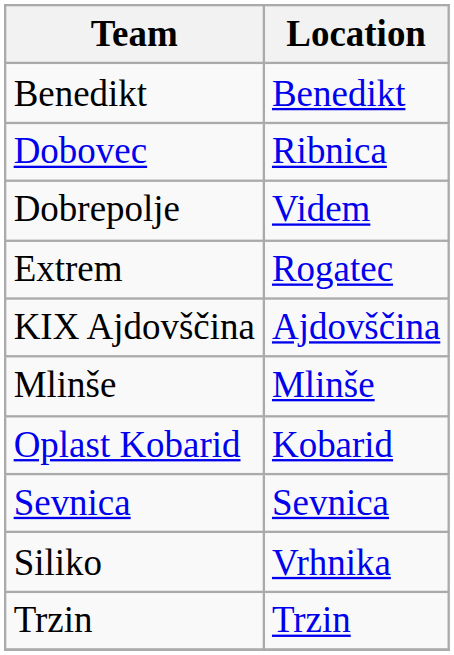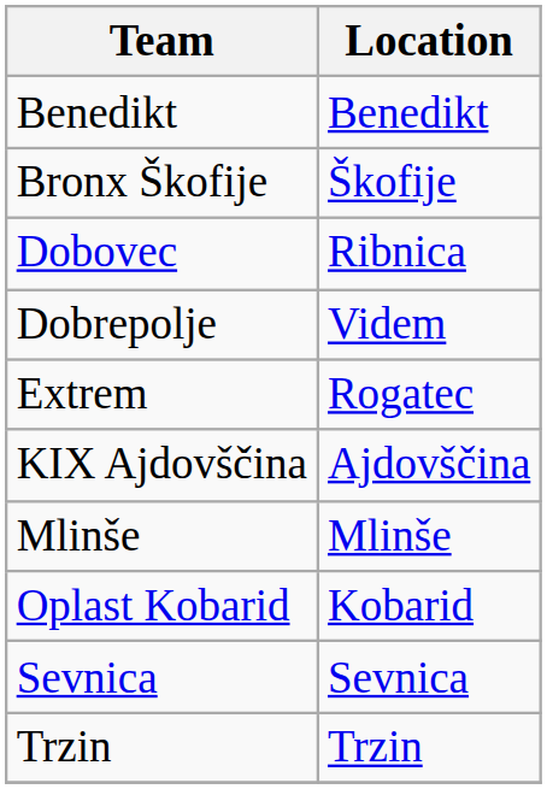+ row: Bronx Škofije | Škofije
- row: Siliko | Vrhnika
